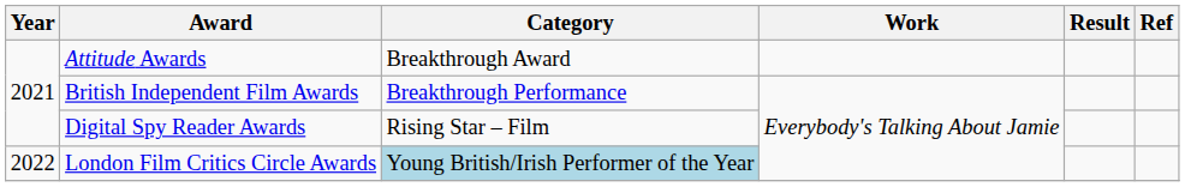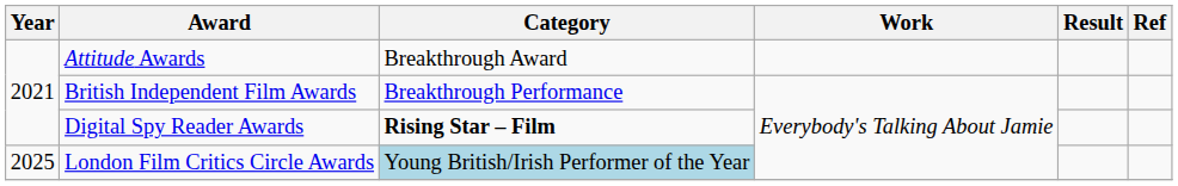Digital Spy Reader Awards | Category: normal -> bold
London Film Critics Circle Awards | Year: 2022 -> 2025
